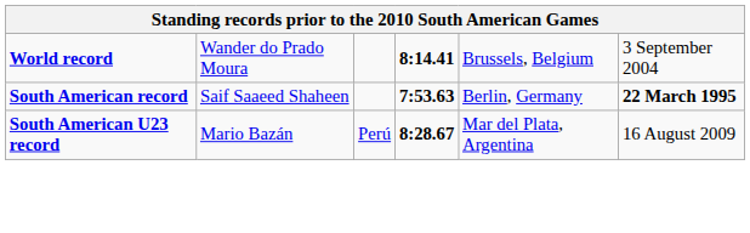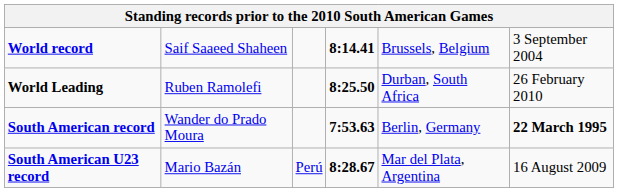World record | column 2: Wander do Prado Moura -> Saif Saaeed Shaheen
+ row: World Leading | Ruben Ramolefi | 8:25.50 | Durban, South Africa | 26 February 2010
South American record | column 2: Saif Saaeed Shaheen -> Wander do Prado Moura
